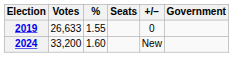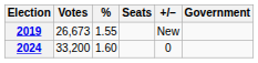2019 | Votes: 26,633 -> 26,673
2019 | +/−: 0 -> New
2024 | +/−: New -> 0
